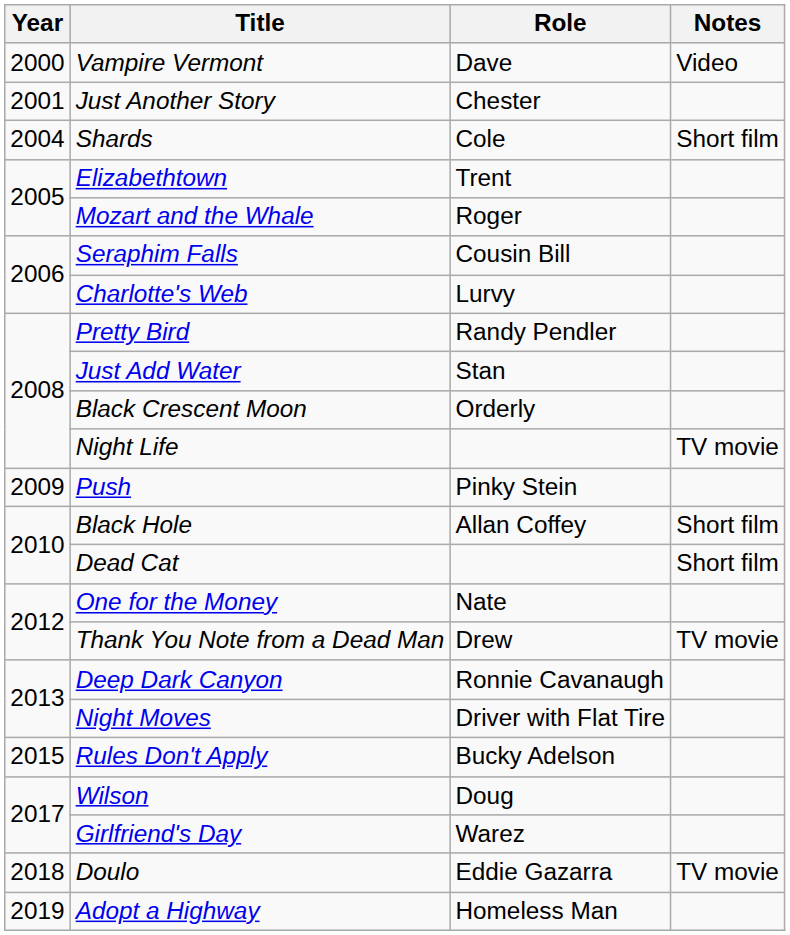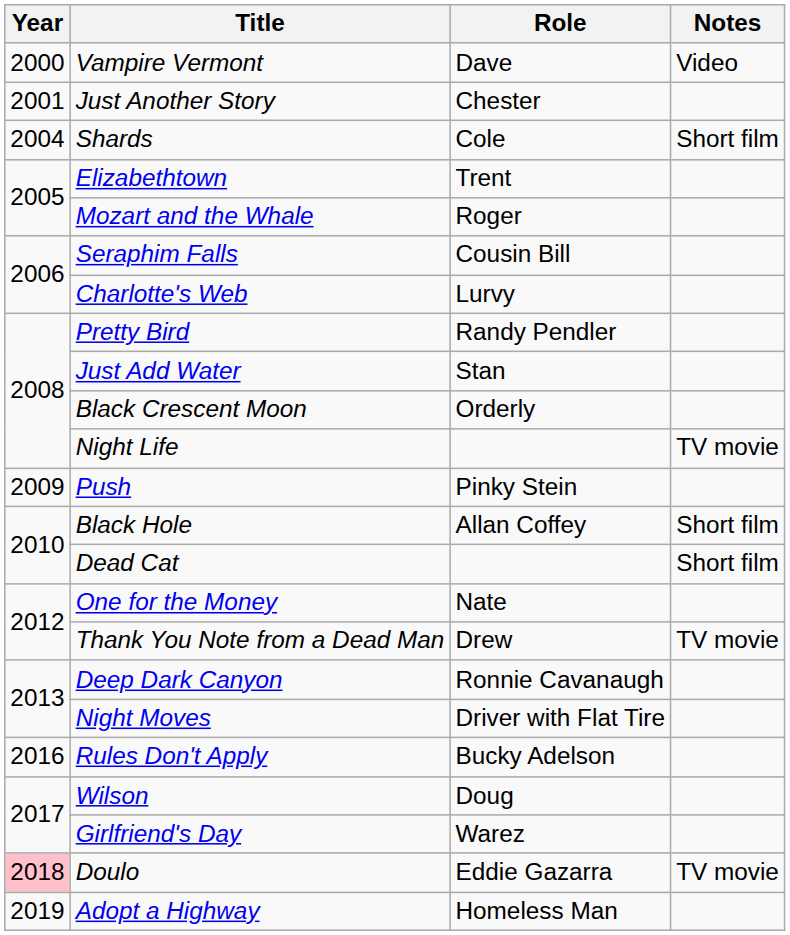Rules Don't Apply | Year: 2015 -> 2016
Doulo | Year: no background -> pink background
